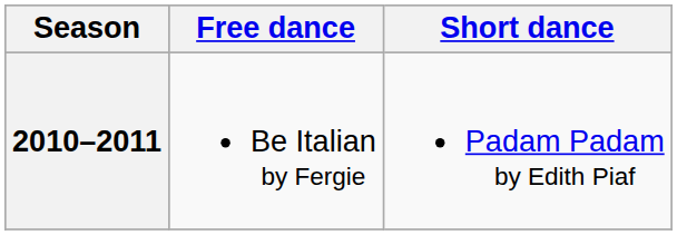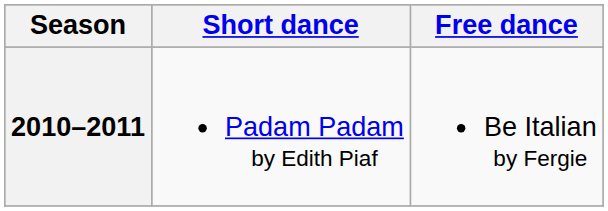columns swapped: Short dance <-> Free dance
